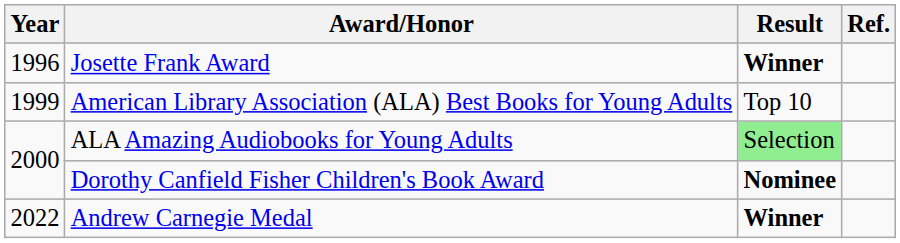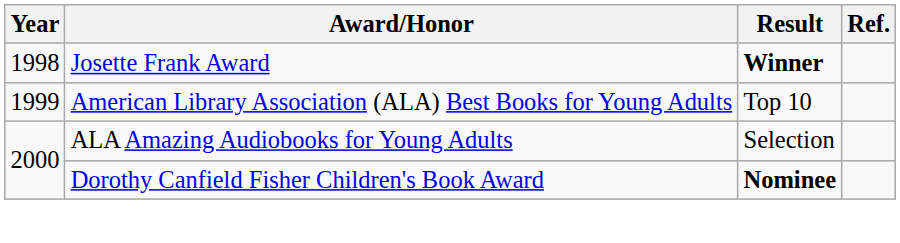Josette Frank Award | Year: 1996 -> 1998
ALA Amazing Audiobooks for Young Adults | Result: lightgreen background -> no background
- row: 2022 | Andrew Carnegie Medal | Winner
